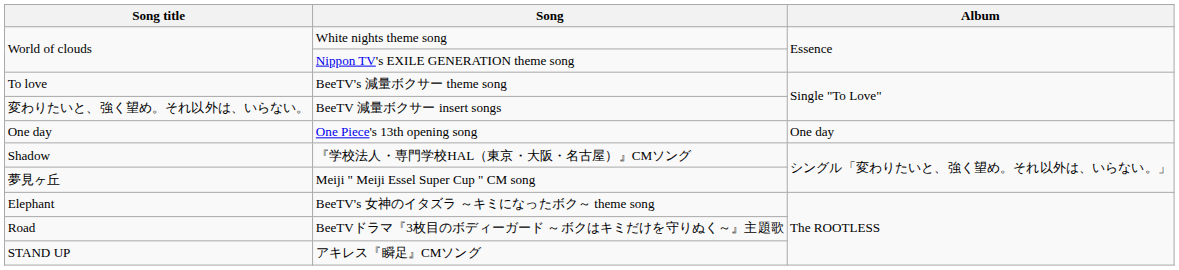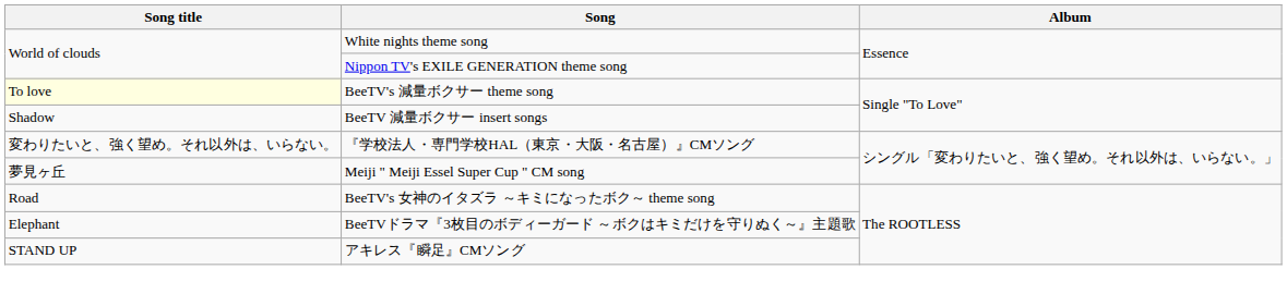BeeTV's 減量ボクサー theme song | Song title: no background -> lightyellow background
BeeTV 減量ボクサー insert songs | Song title: 変わりたいと、強く望め。それ以外は、いらない。 -> Shadow
- row: One day | One Piece's 13th opening song | One day
『学校法人・専門学校HAL（東京・大阪・名古屋）』CMソング | Song title: Shadow -> 変わりたいと、強く望め。それ以外は、いらない。
BeeTV's 女神のイタズラ ～キミになったボク～ theme song | Song title: Elephant -> Road
BeeTVドラマ『3枚目のボディーガード ～ボクはキミだけを守りぬく～』主題歌 | Song title: Road -> Elephant
